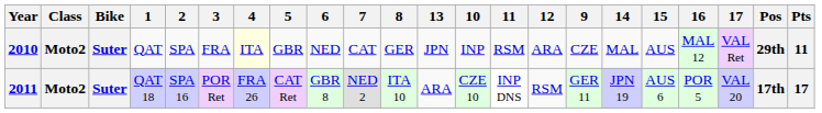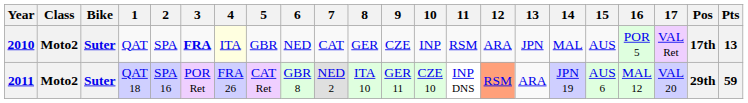columns swapped: 9 <-> 13
2010 | 3: normal -> bold
2010 | 16: MAL 12 -> POR 5
2010 | Pos: 29th -> 17th
2010 | Pts: 11 -> 13
2011 | 12: no background -> lightsalmon background
2011 | 16: POR 5 -> MAL 12
2011 | Pos: 17th -> 29th
2011 | Pts: 17 -> 59
